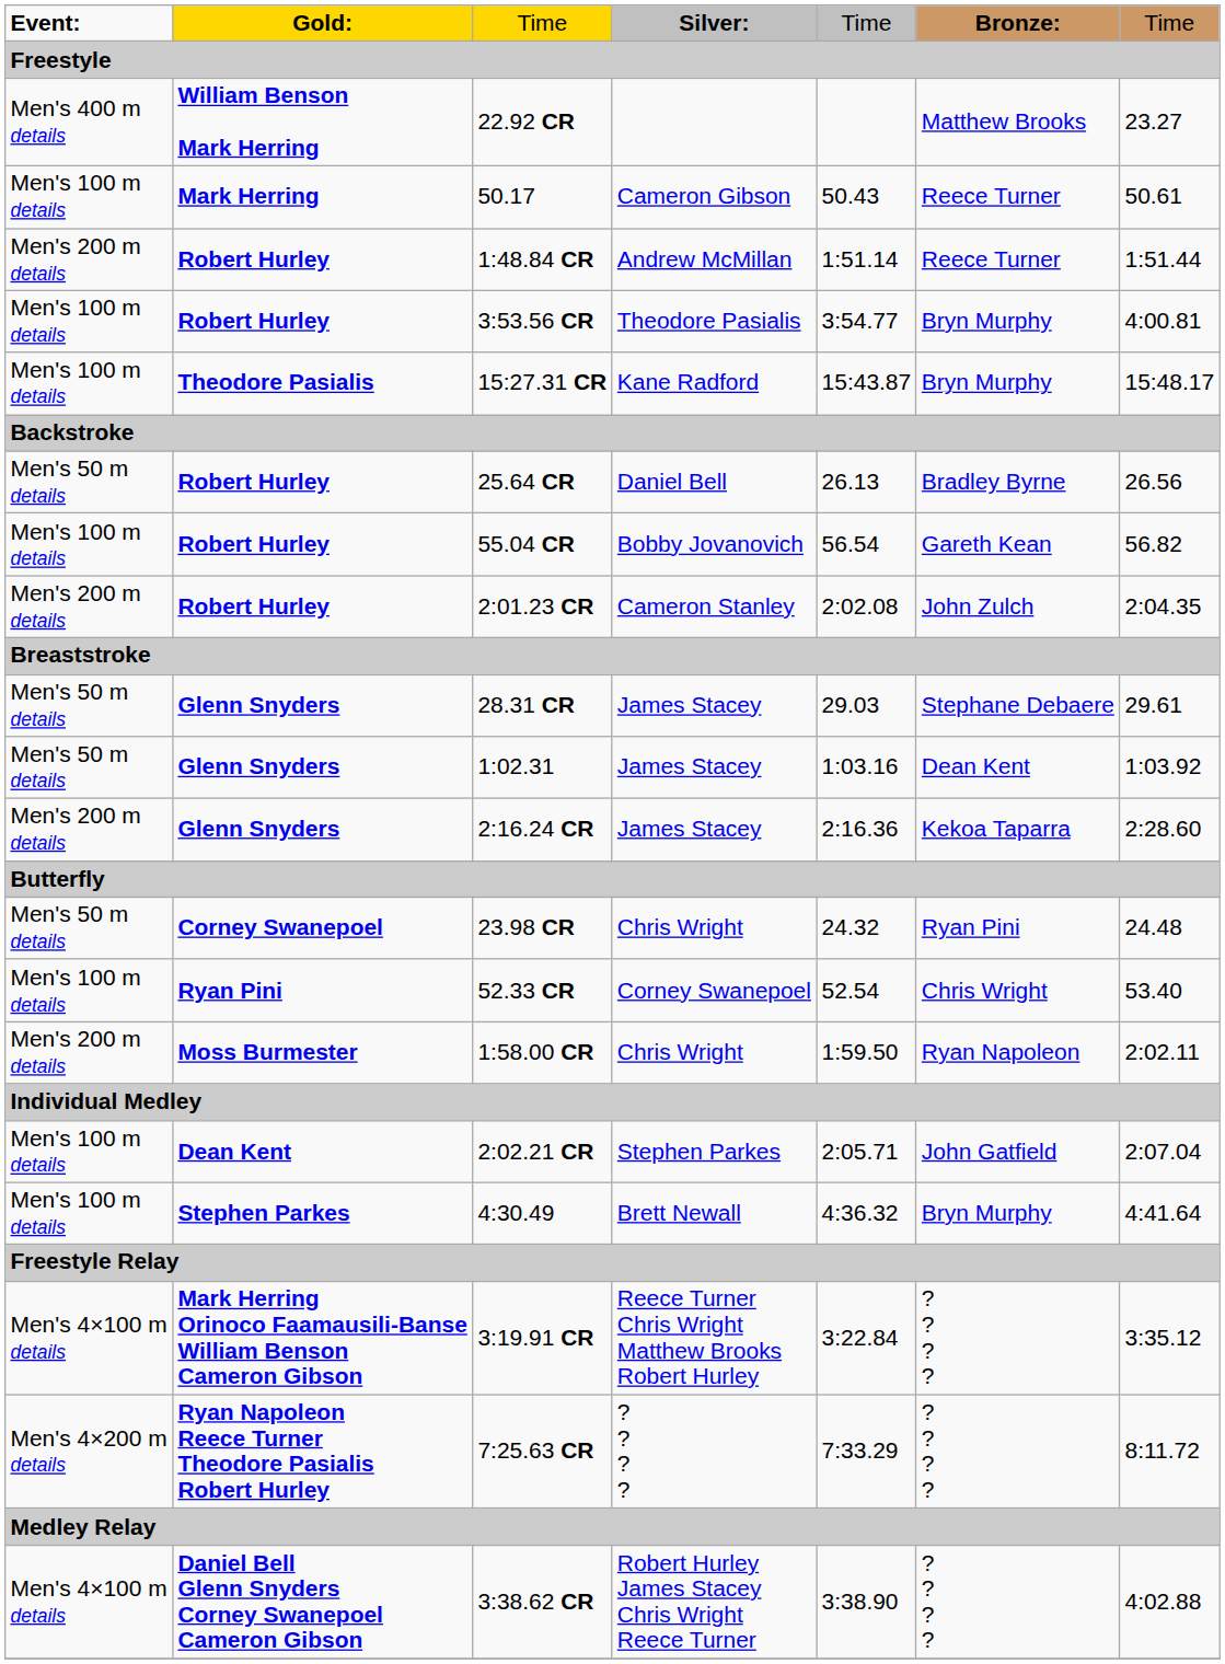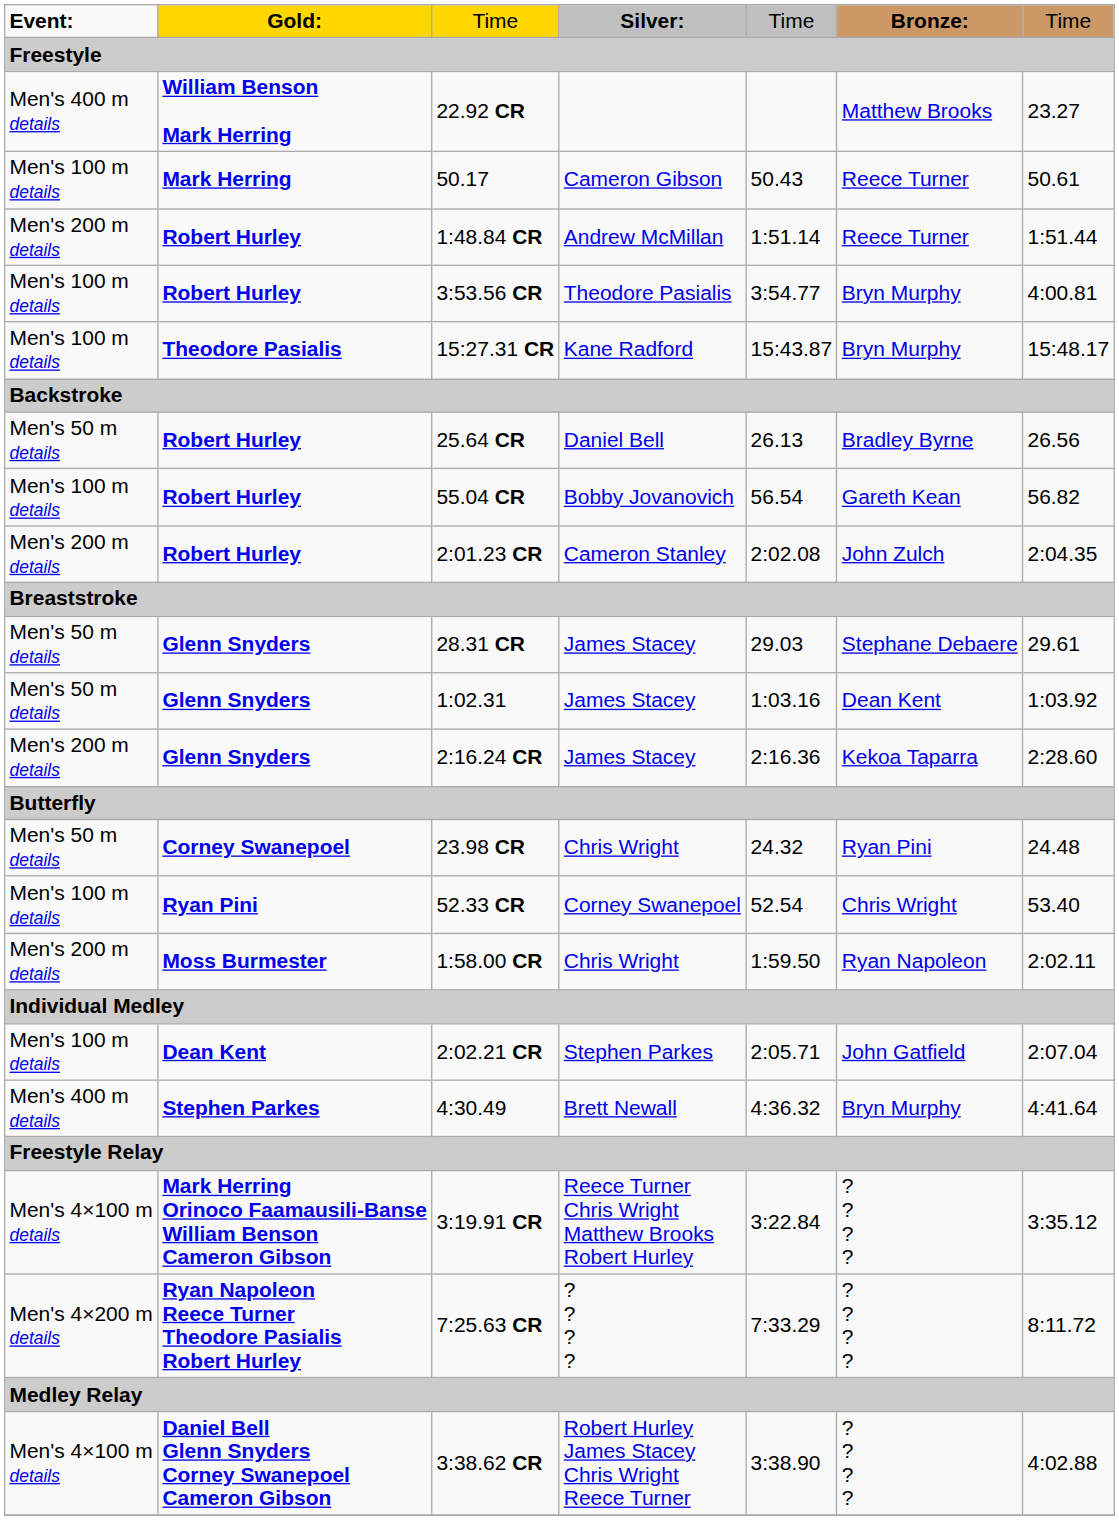4:30.49 | column 1: Men's 100 m details -> Men's 400 m details
